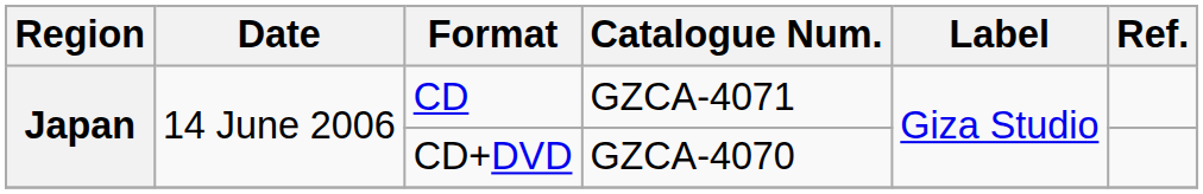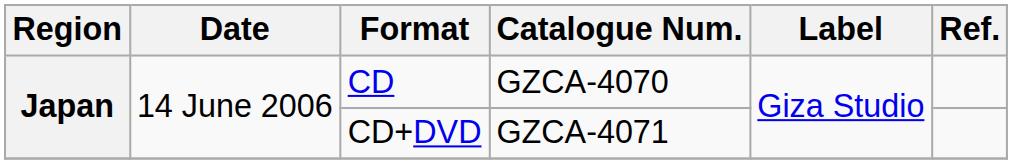CD | Catalogue Num.: GZCA-4071 -> GZCA-4070
CD+DVD | Catalogue Num.: GZCA-4070 -> GZCA-4071
